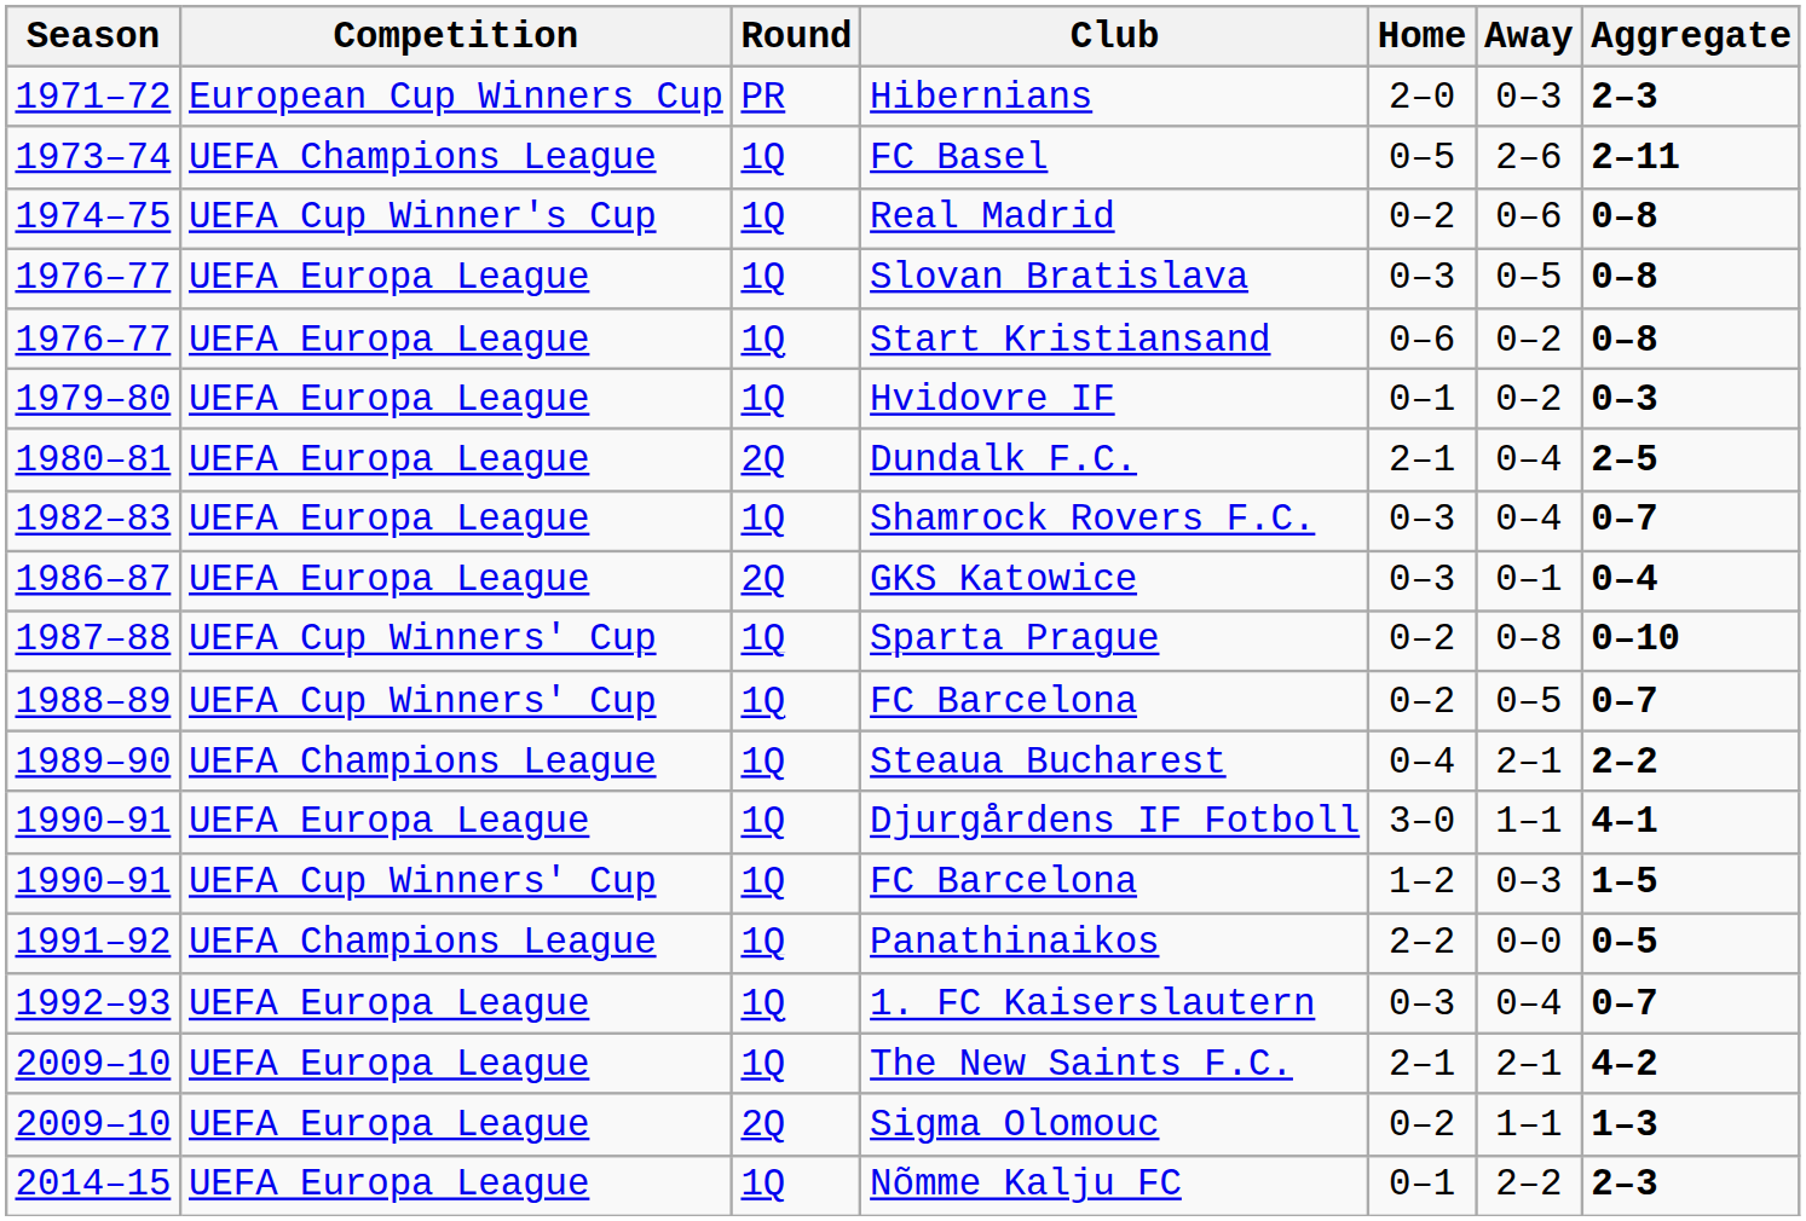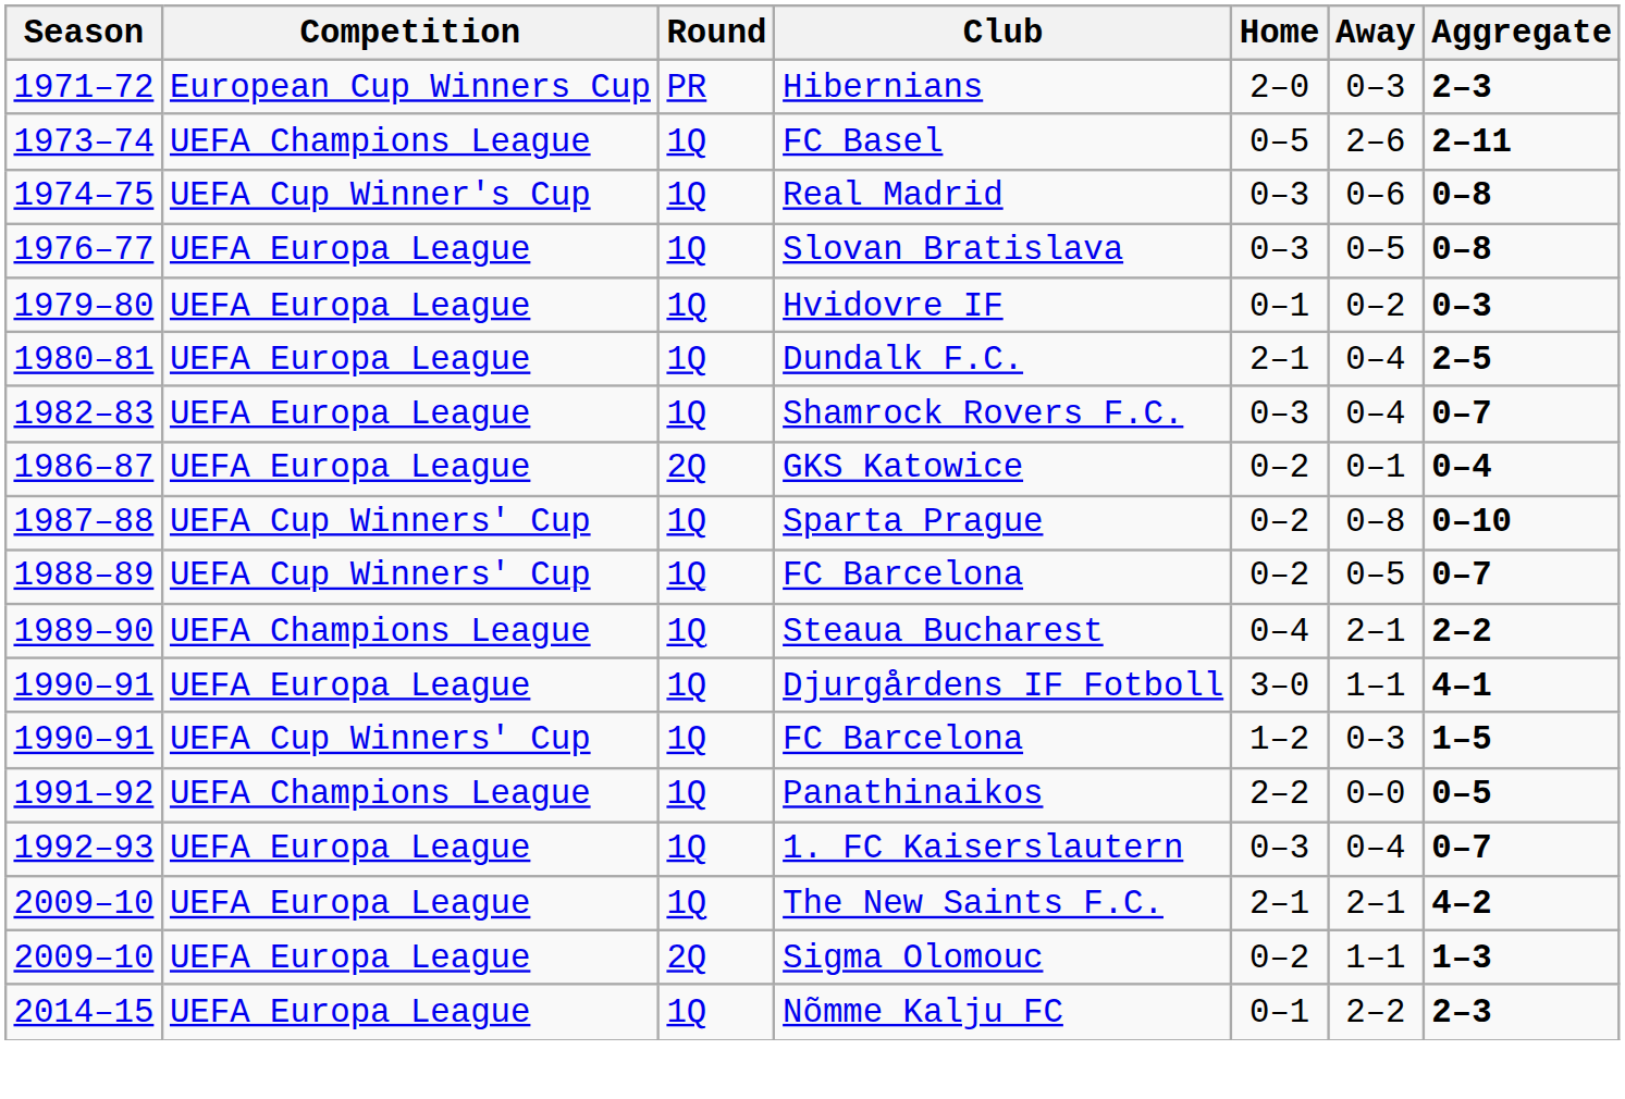Real Madrid | Home: 0–2 -> 0–3
- row: 1976–77 | UEFA Europa League | 1Q | Start Kristiansand | 0–6 | 0–2 | 0–8
Dundalk F.C. | Round: 2Q -> 1Q
GKS Katowice | Home: 0–3 -> 0–2
